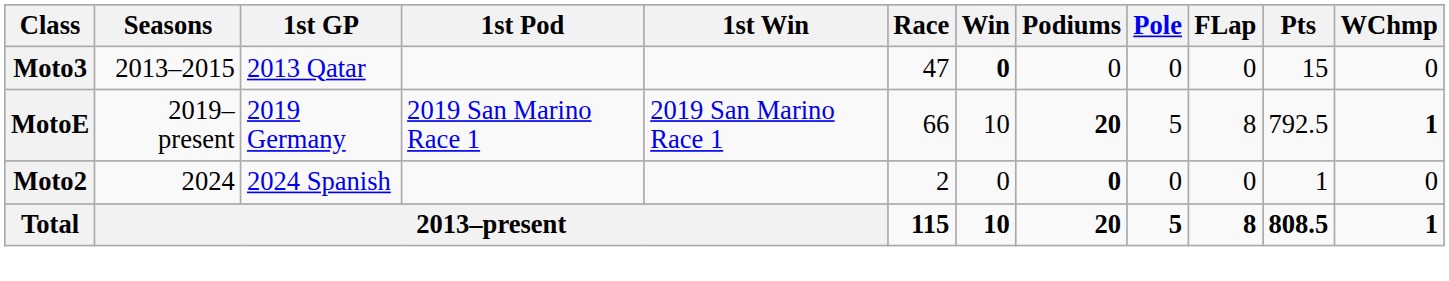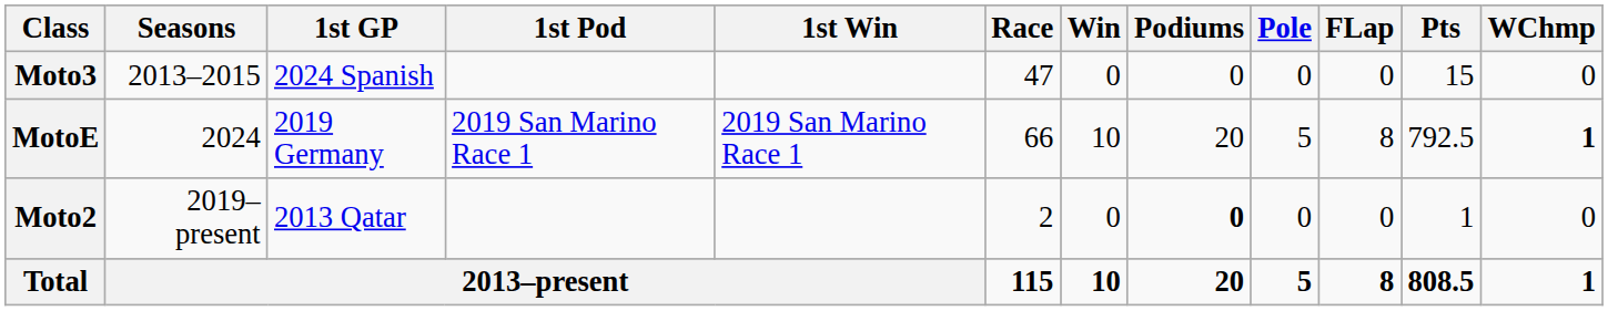Moto3 | 1st GP: 2013 Qatar -> 2024 Spanish
Moto3 | Win: bold -> normal
MotoE | Seasons: 2019–present -> 2024
MotoE | Podiums: bold -> normal
Moto2 | Seasons: 2024 -> 2019–present
Moto2 | 1st GP: 2024 Spanish -> 2013 Qatar
